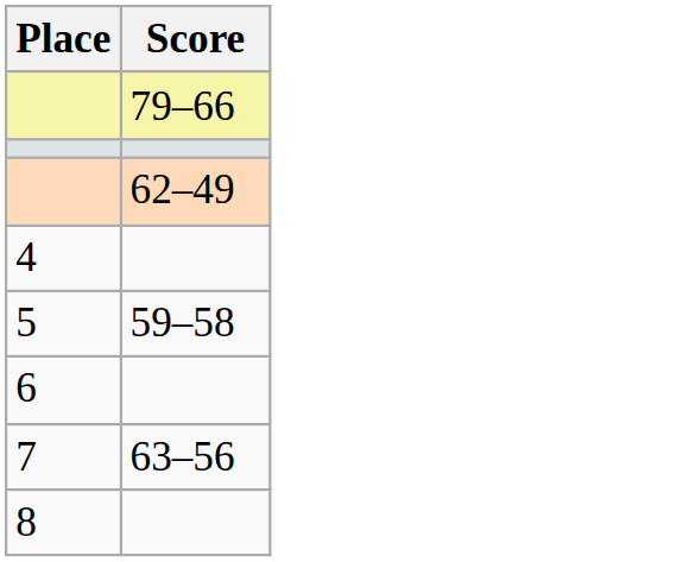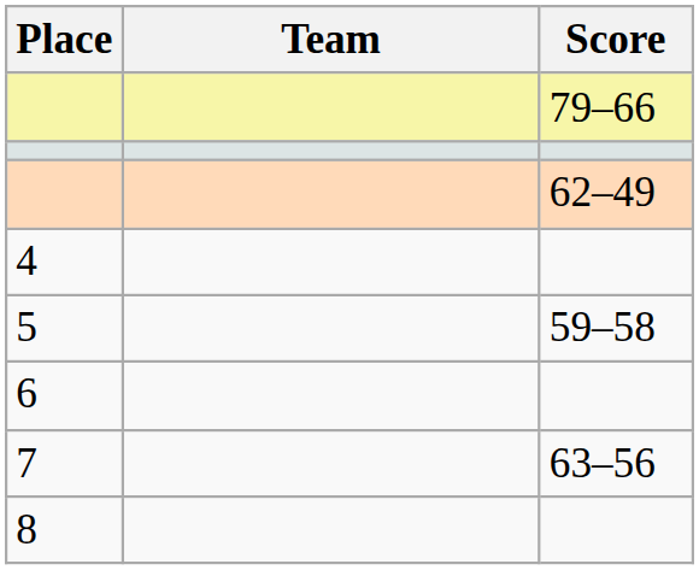+ column: Team
